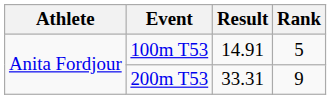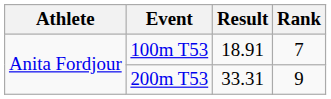100m T53 | Result: 14.91 -> 18.91
100m T53 | Rank: 5 -> 7
